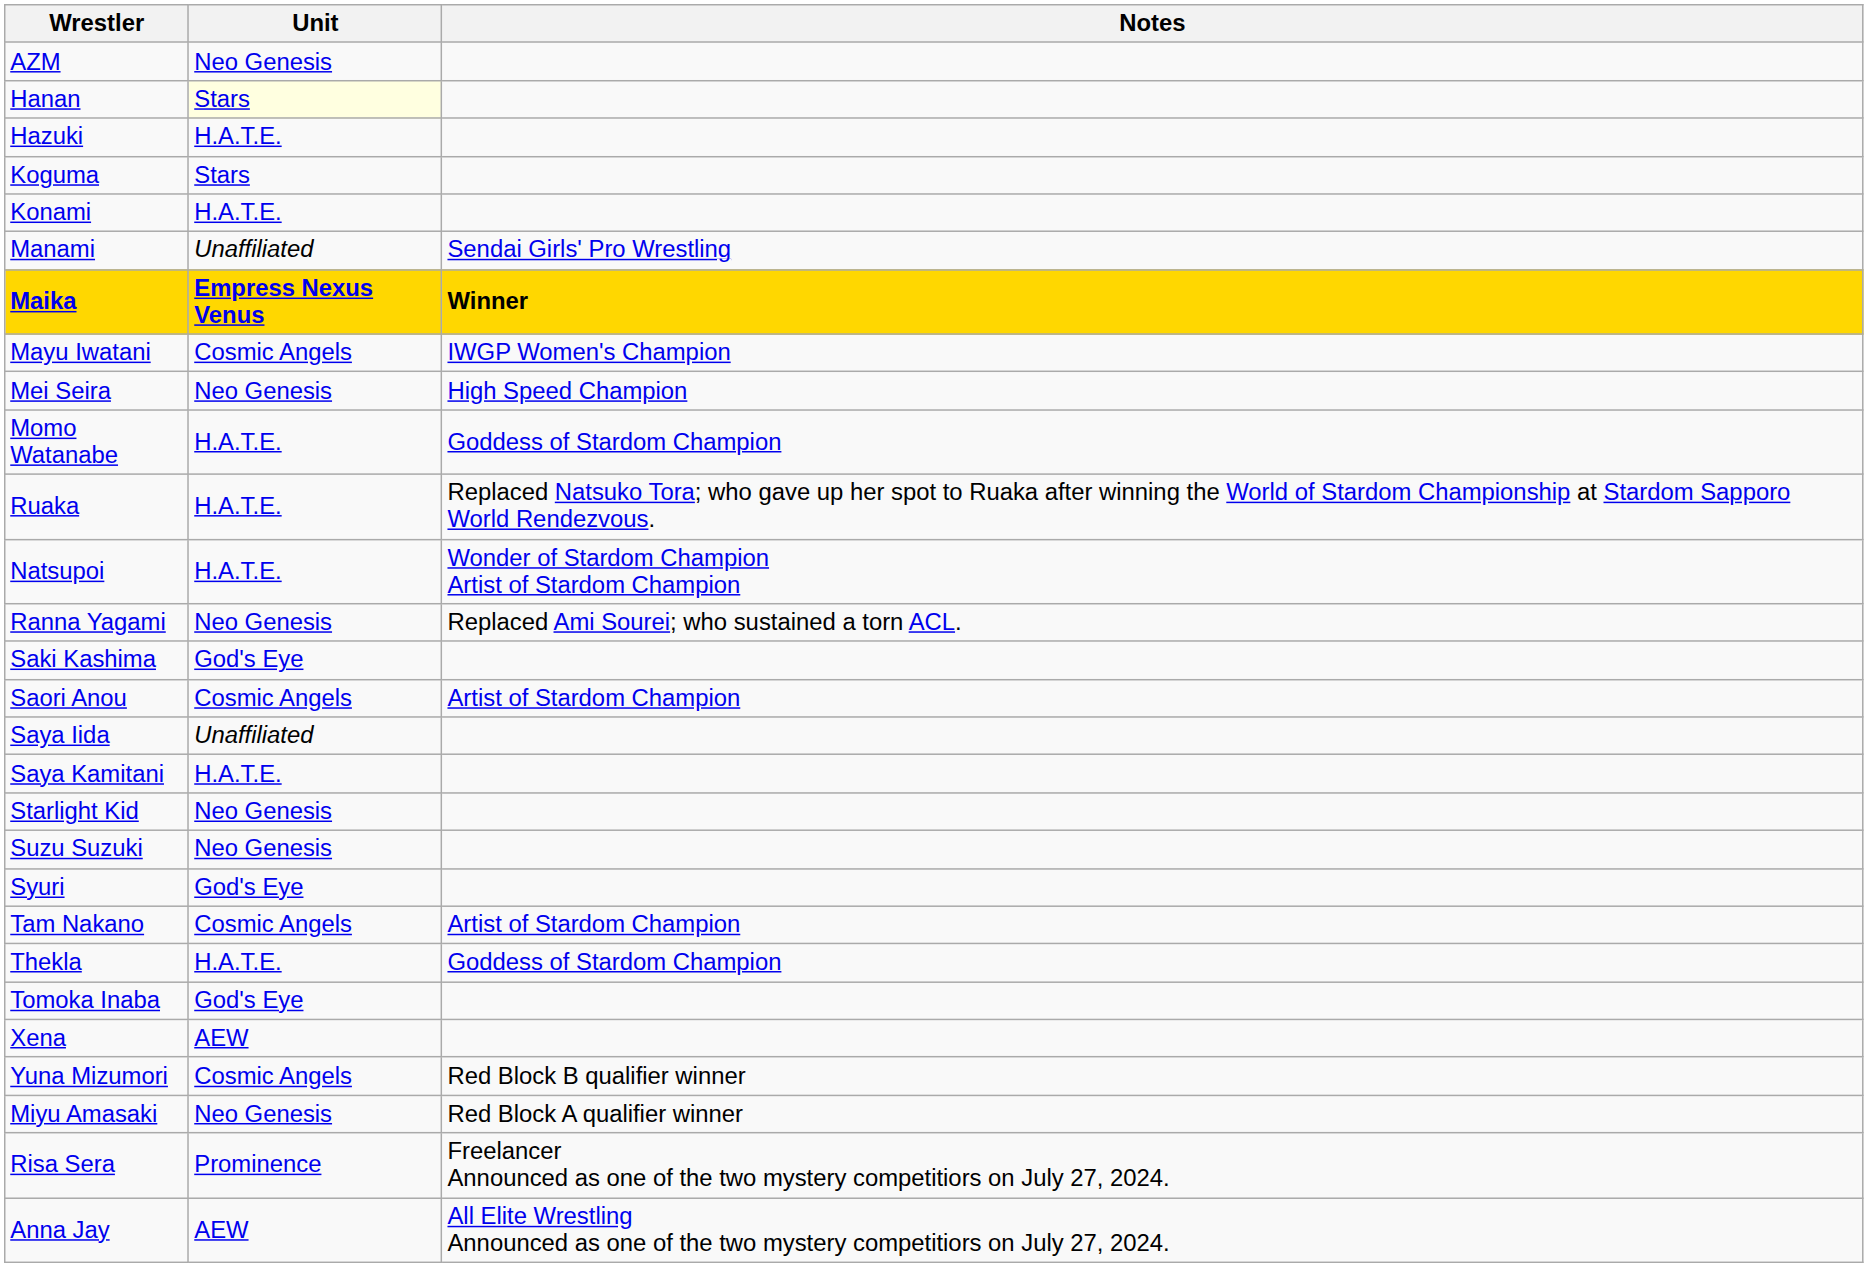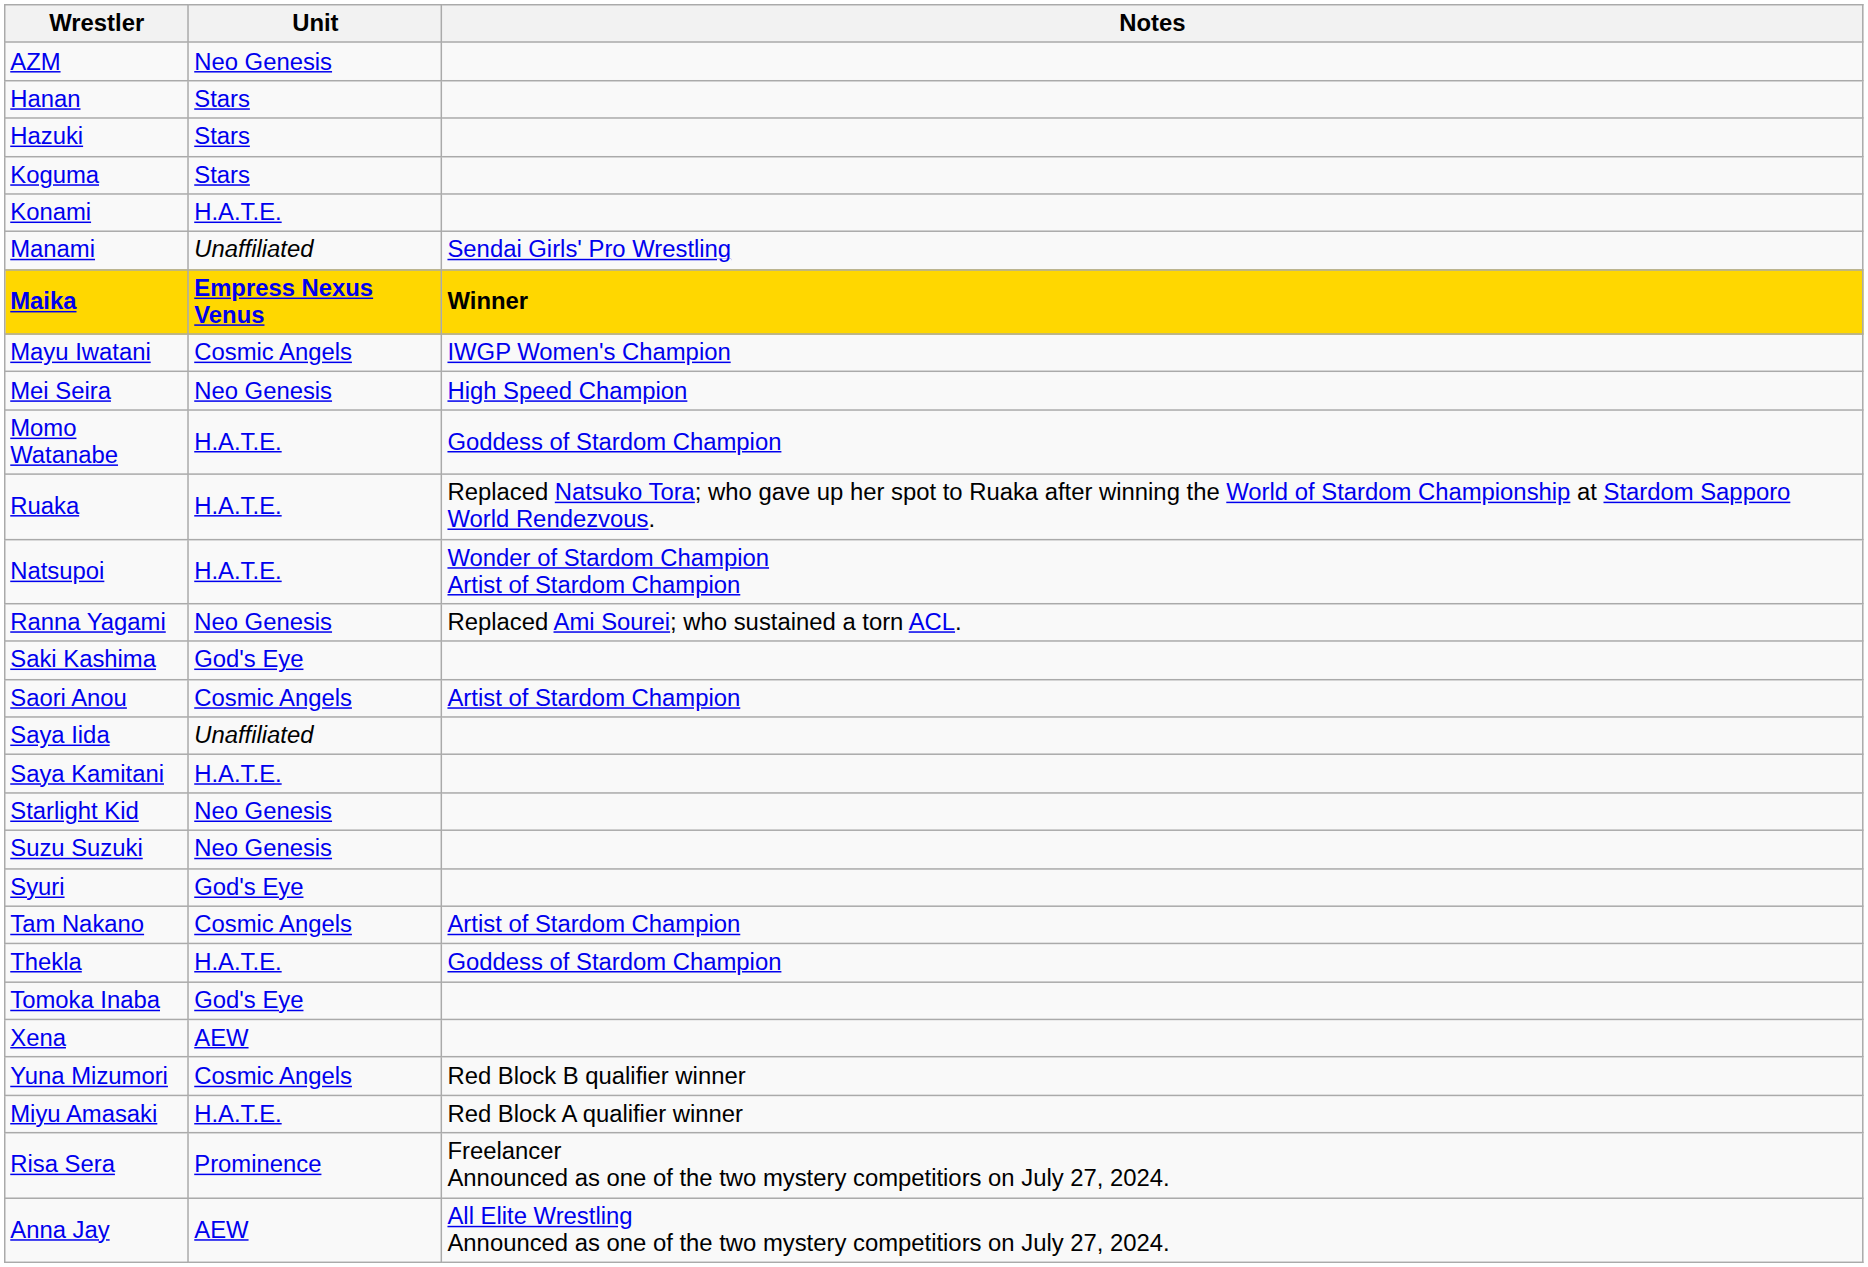Hanan | Unit: lightyellow background -> no background
Hazuki | Unit: H.A.T.E. -> Stars
Miyu Amasaki | Unit: Neo Genesis -> H.A.T.E.
